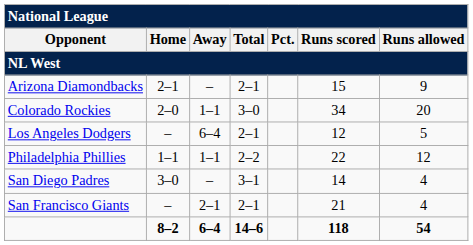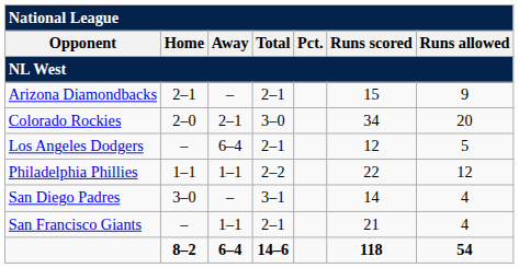Colorado Rockies | Away: 1–1 -> 2–1
San Francisco Giants | Away: 2–1 -> 1–1
